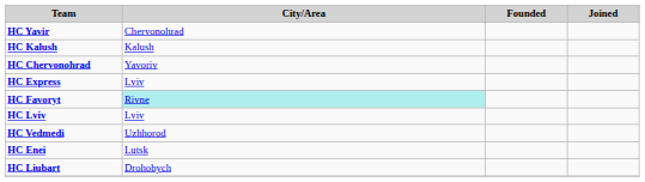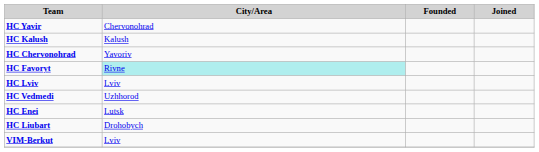- row: HC Express | Lviv
+ row: VIM-Berkut | Lviv
